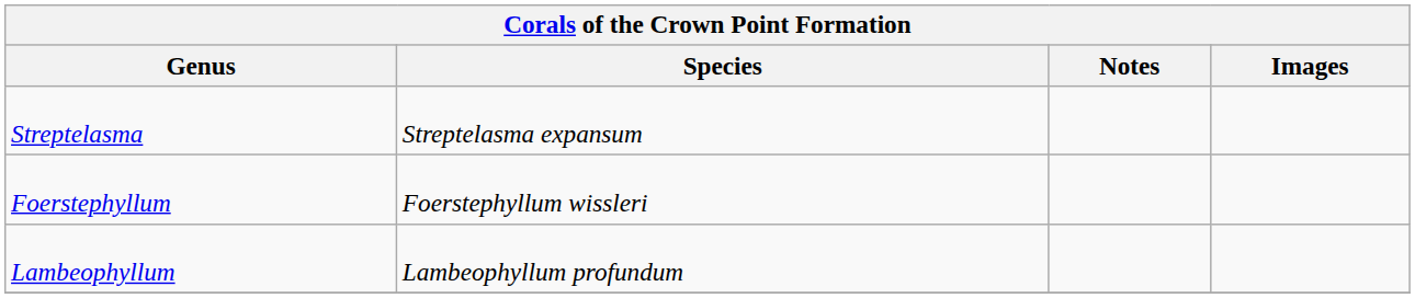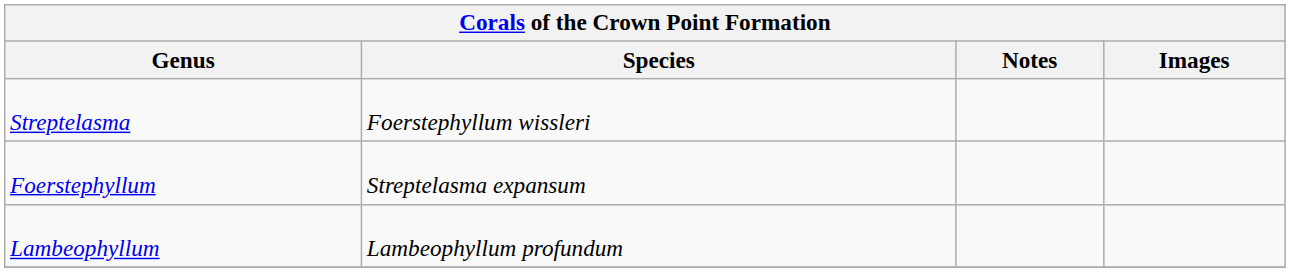Streptelasma | Species: Streptelasma expansum -> Foerstephyllum wissleri
Foerstephyllum | Species: Foerstephyllum wissleri -> Streptelasma expansum
